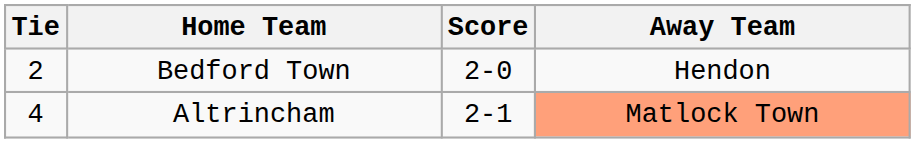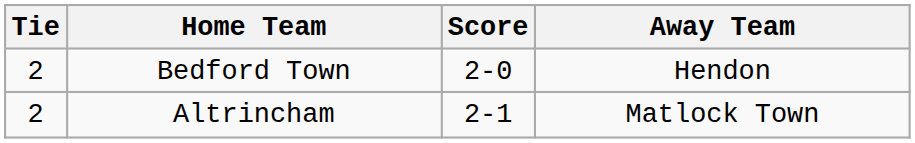Altrincham | Tie: 4 -> 2
Altrincham | Away Team: lightsalmon background -> no background
